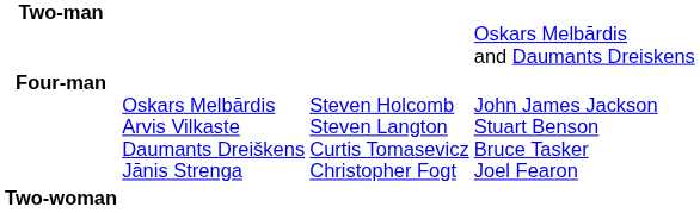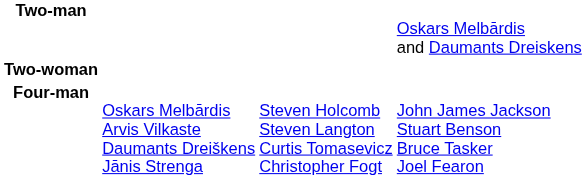rows swapped: Four-man <-> Two-woman
